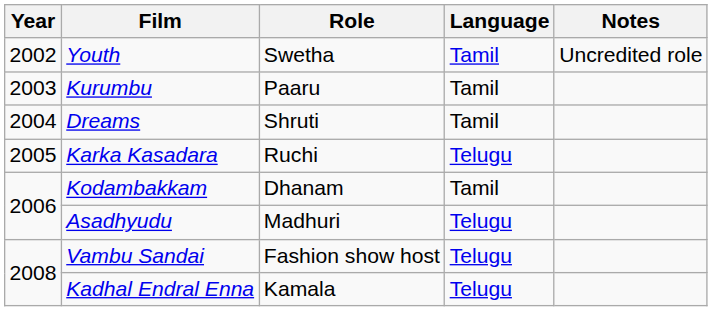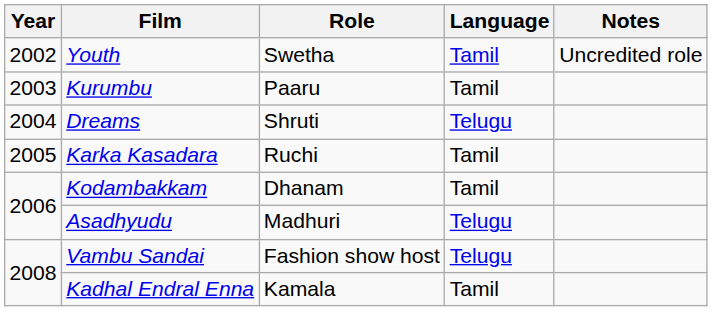Dreams | Language: Tamil -> Telugu
Karka Kasadara | Language: Telugu -> Tamil
Kadhal Endral Enna | Language: Telugu -> Tamil
